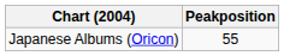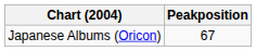Japanese Albums (Oricon) | Peakposition: 55 -> 67
